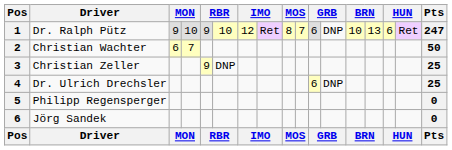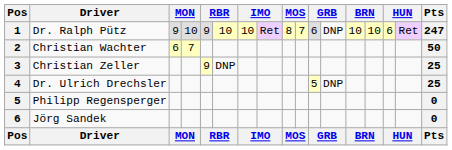Dr. Ralph Pütz | column 7: 12 -> 10
Dr. Ralph Pütz | column 14: 13 -> 10
Dr. Ulrich Drechsler | column 11: 6 -> 5
